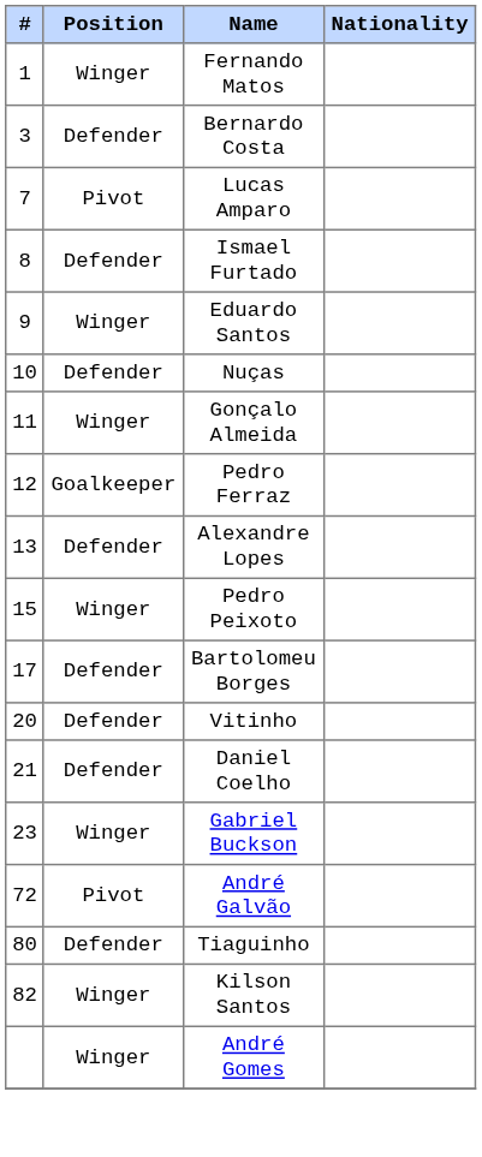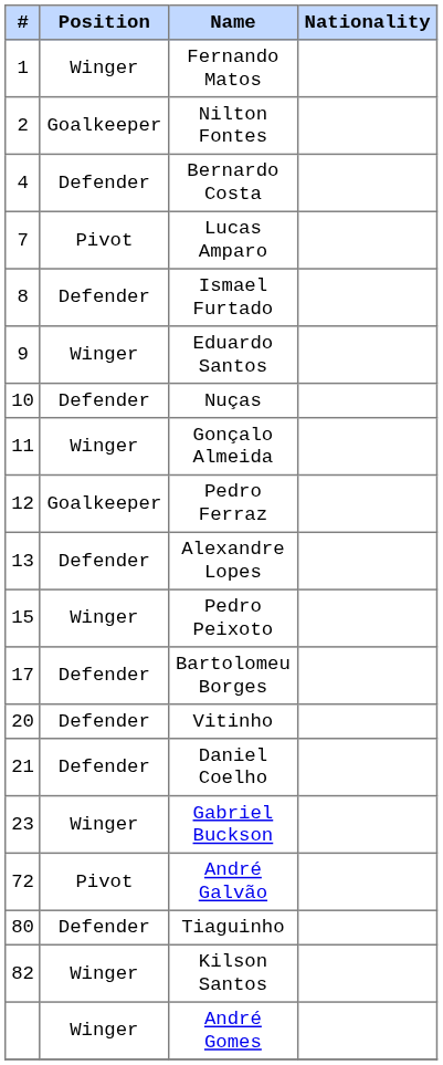+ row: 2 | Goalkeeper | Nilton Fontes
Bernardo Costa | #: 3 -> 4
